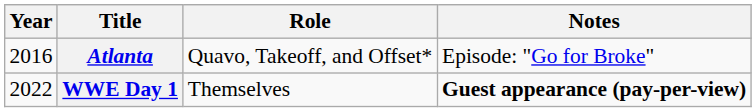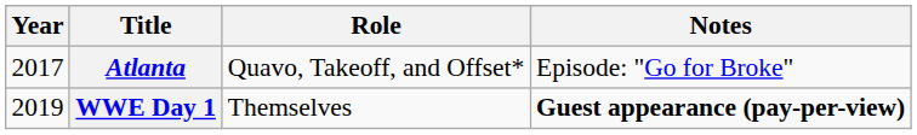Atlanta | Year: 2016 -> 2017
WWE Day 1 | Year: 2022 -> 2019
